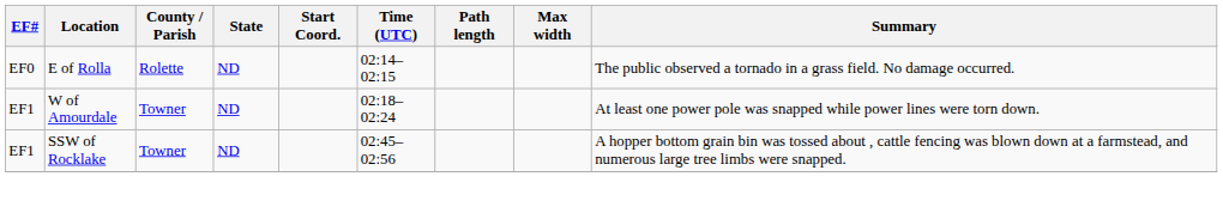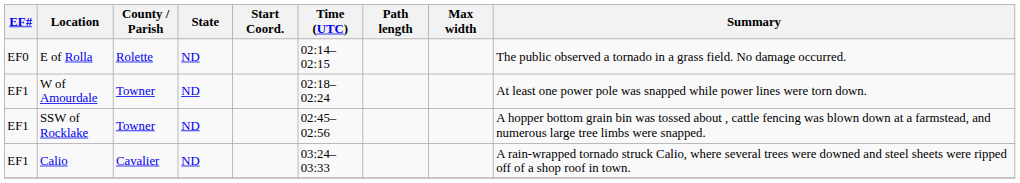+ row: EF1 | Calio | Cavalier | ND | 03:24–03:33 | A rain-wrapped tornado struck Calio, where several trees were downed and steel sheets were ripped off of a shop roof in town.
